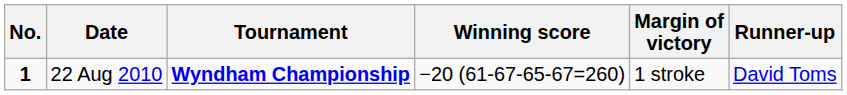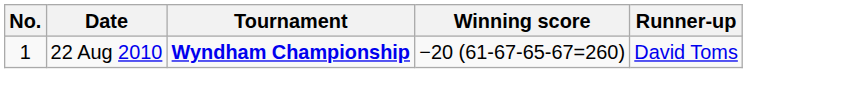- column: Margin of victory | 1 stroke
22 Aug 2010 | No.: bold -> normal
